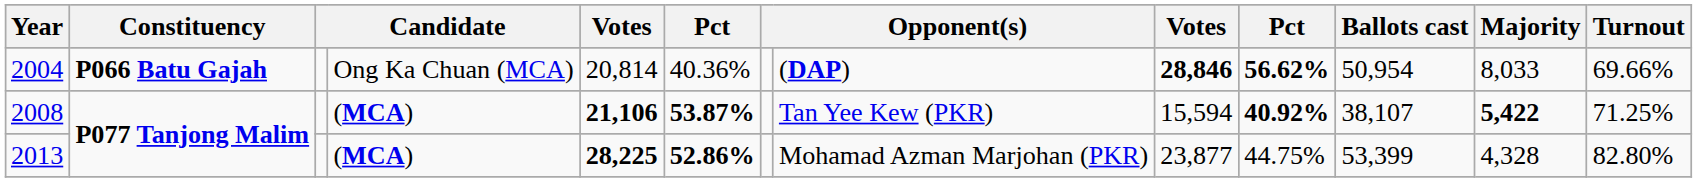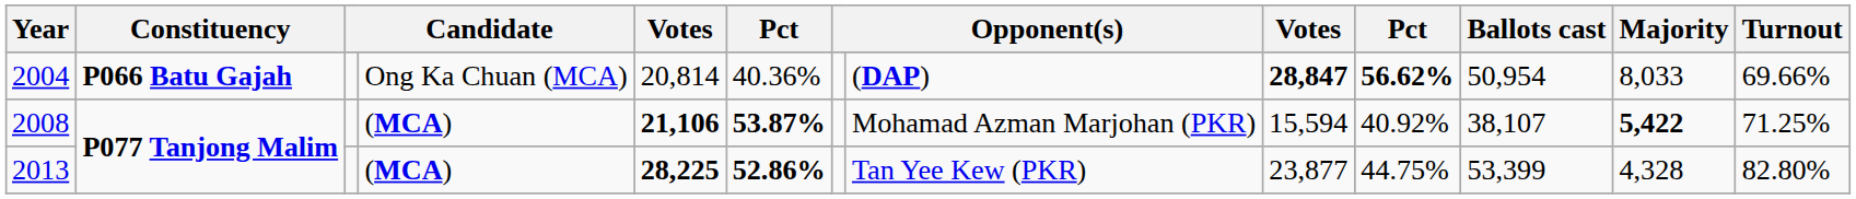2004 | column 9: 28,846 -> 28,847
2008 | column 8: Tan Yee Kew (PKR) -> Mohamad Azman Marjohan (PKR)
2008 | column 10: bold -> normal
2013 | column 8: Mohamad Azman Marjohan (PKR) -> Tan Yee Kew (PKR)
